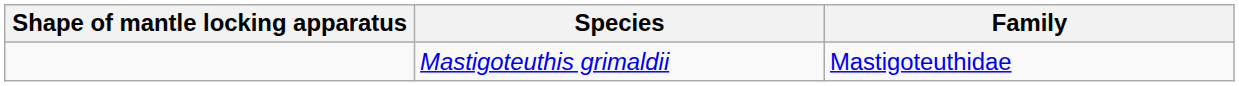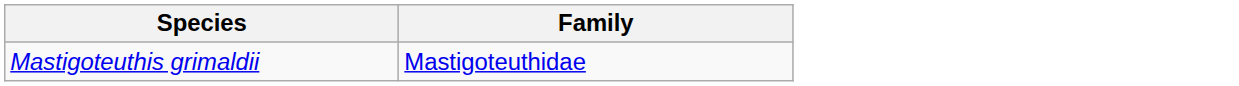- column: Shape of mantle locking apparatus
